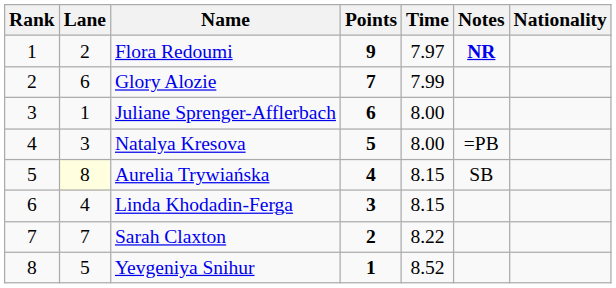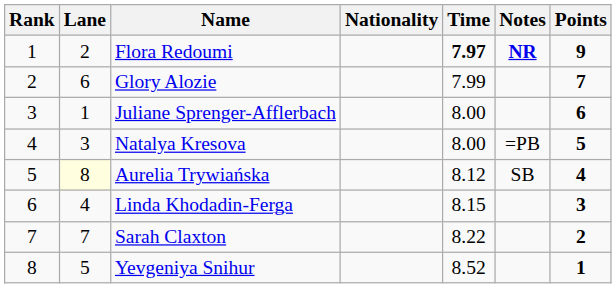columns swapped: Nationality <-> Points
Flora Redoumi | Time: normal -> bold
Aurelia Trywiańska | Time: 8.15 -> 8.12
